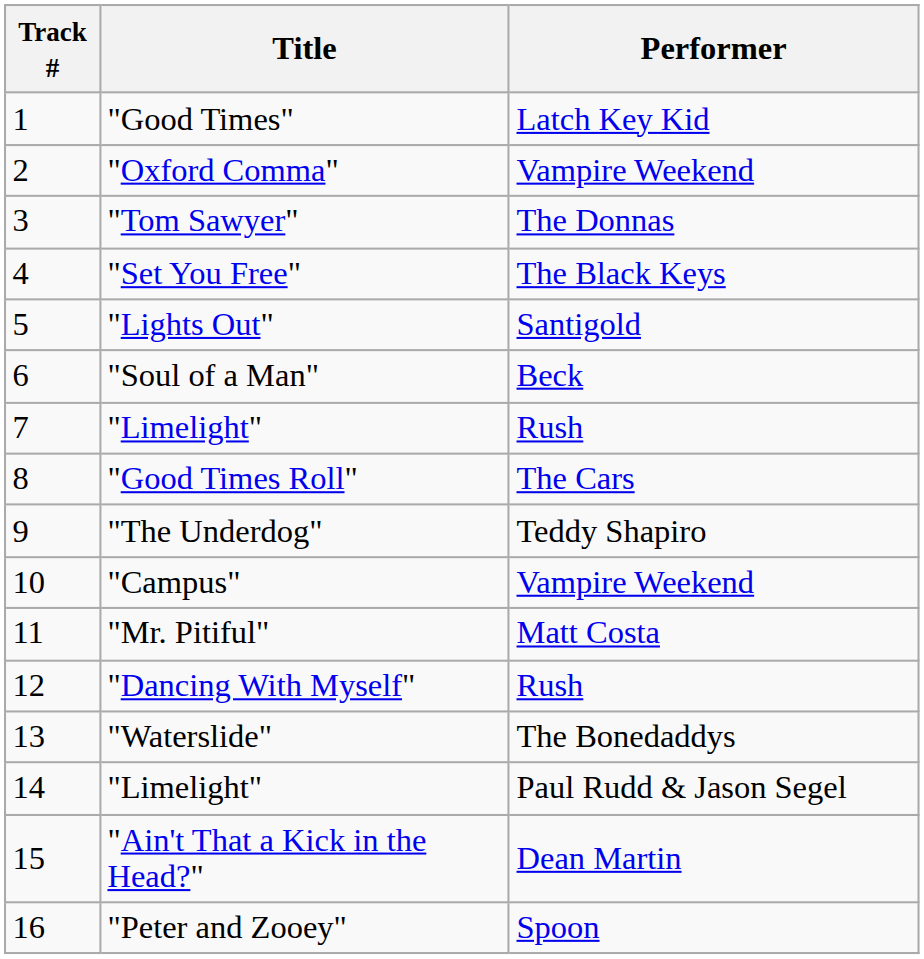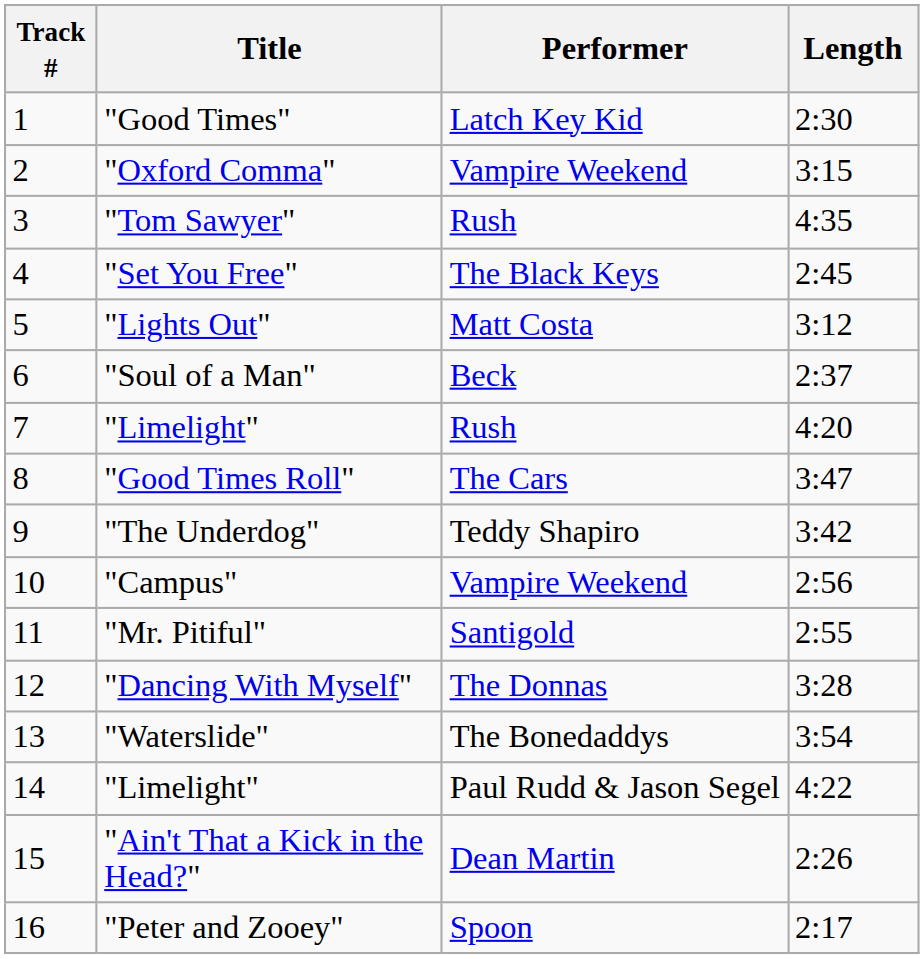+ column: Length | 2:30 | 3:15 | 4:35 | 2:45 | 3:12 | 2:37 | 4:20 | 3:47 | 3:42 | 2:56 | 2:55 | 3:28 | 3:54 | 4:22 | 2:26 | 2:17
"Tom Sawyer" | Performer: The Donnas -> Rush
"Lights Out" | Performer: Santigold -> Matt Costa
"Mr. Pitiful" | Performer: Matt Costa -> Santigold
"Dancing With Myself" | Performer: Rush -> The Donnas
